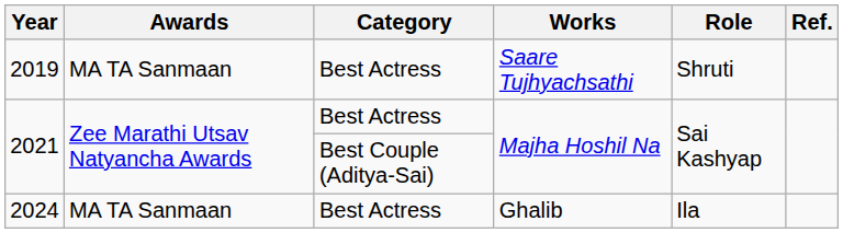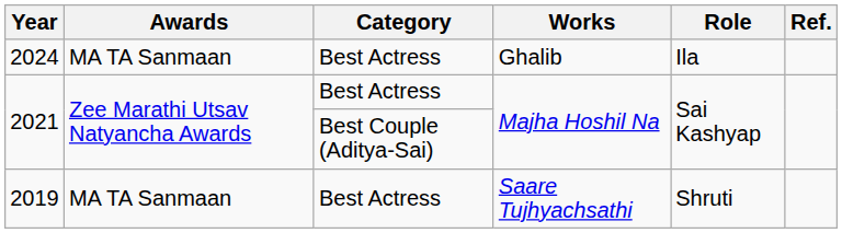rows swapped: 2019 <-> 2024
